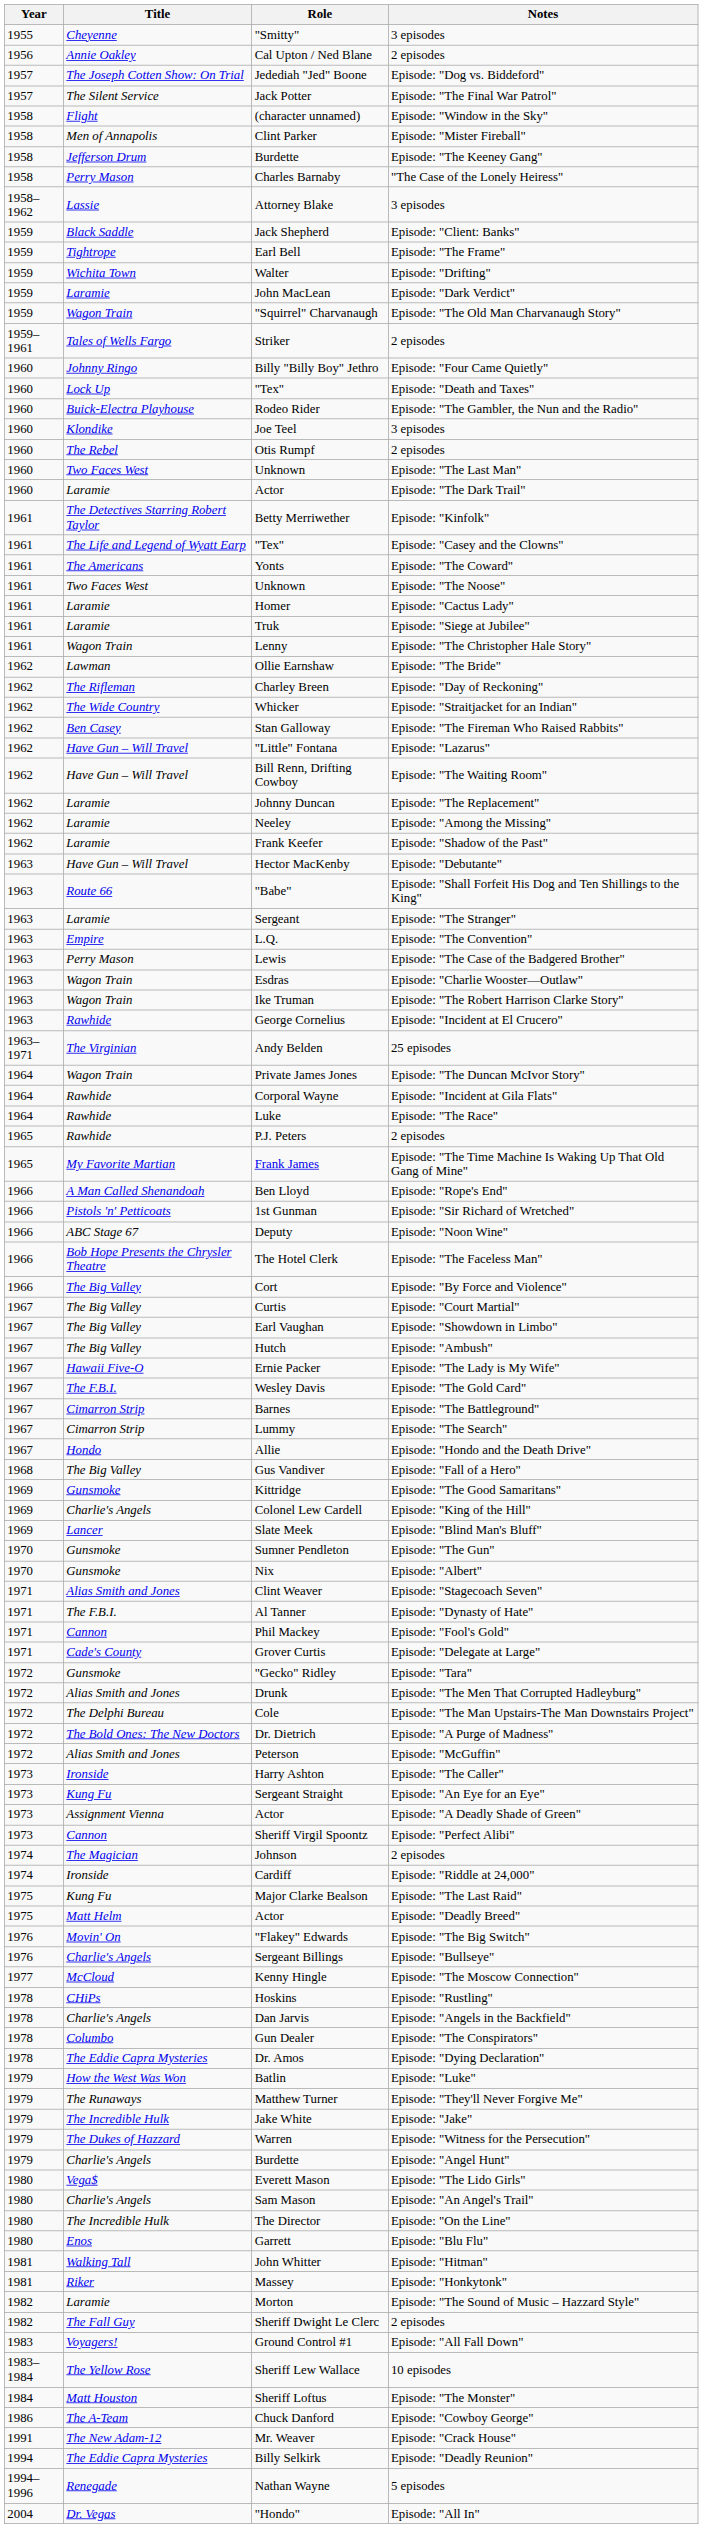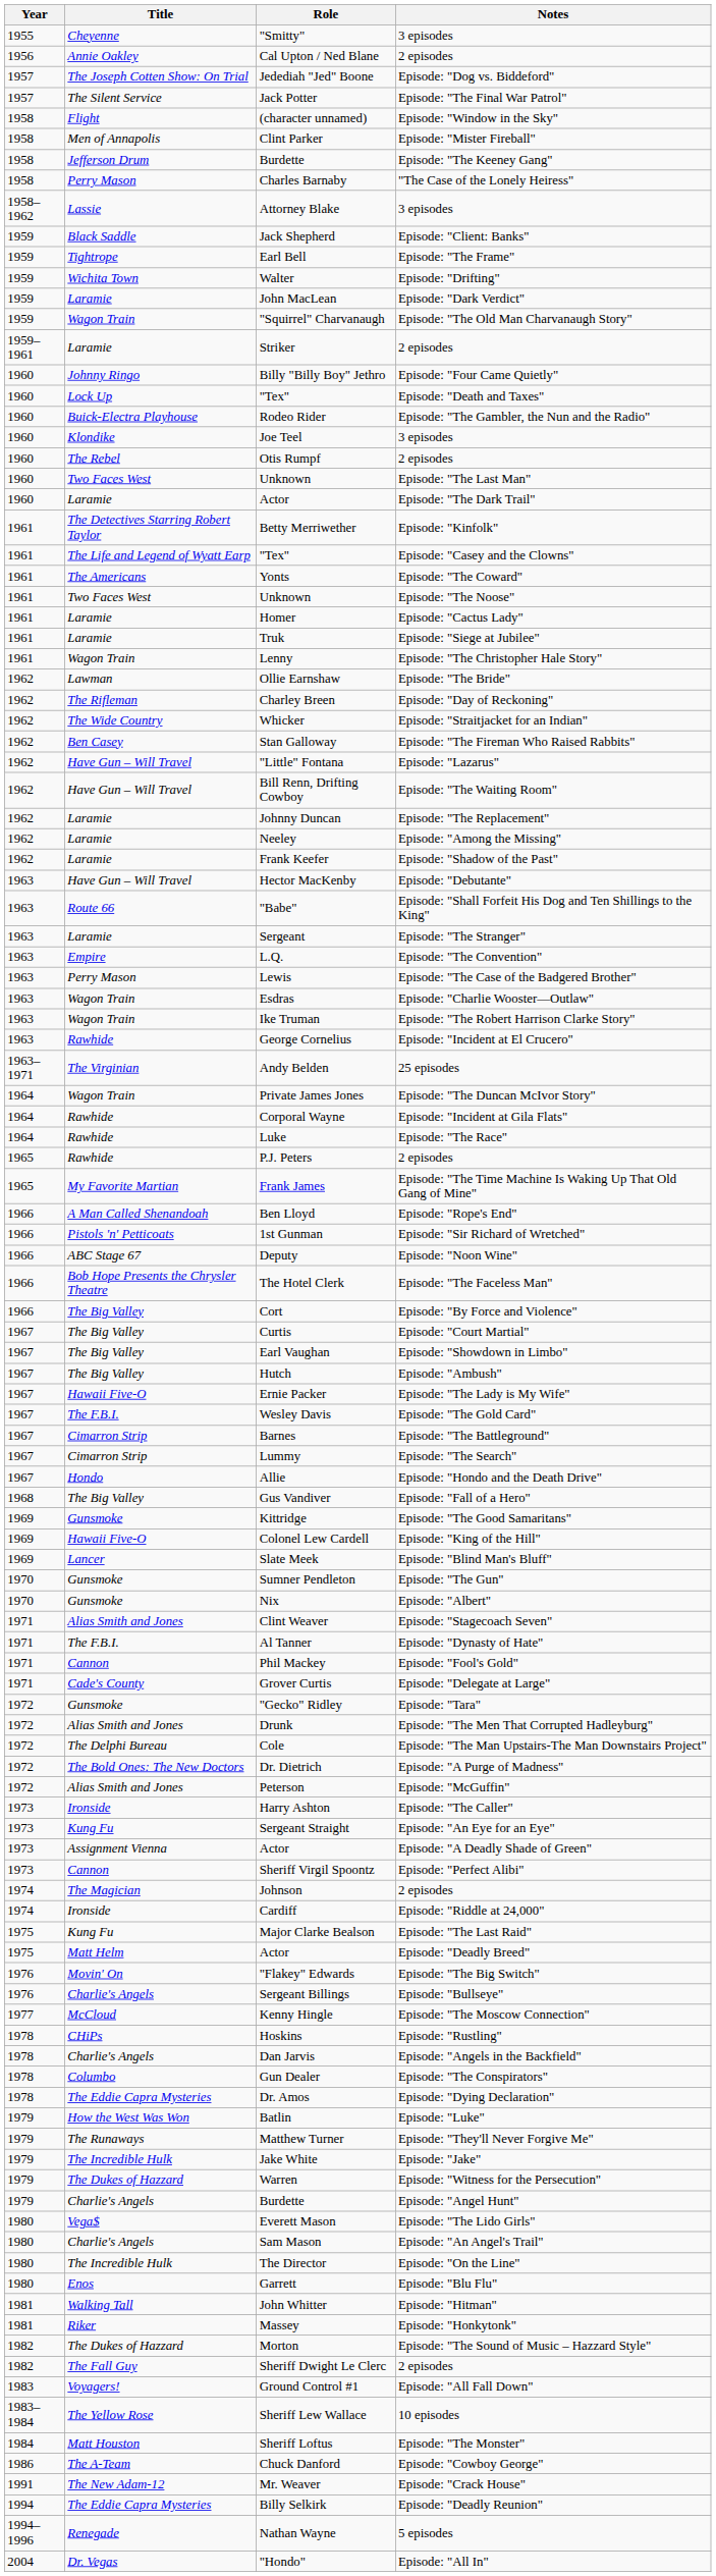Striker | Title: Tales of Wells Fargo -> Laramie
Colonel Lew Cardell | Title: Charlie's Angels -> Hawaii Five-O
Morton | Title: Laramie -> The Dukes of Hazzard
